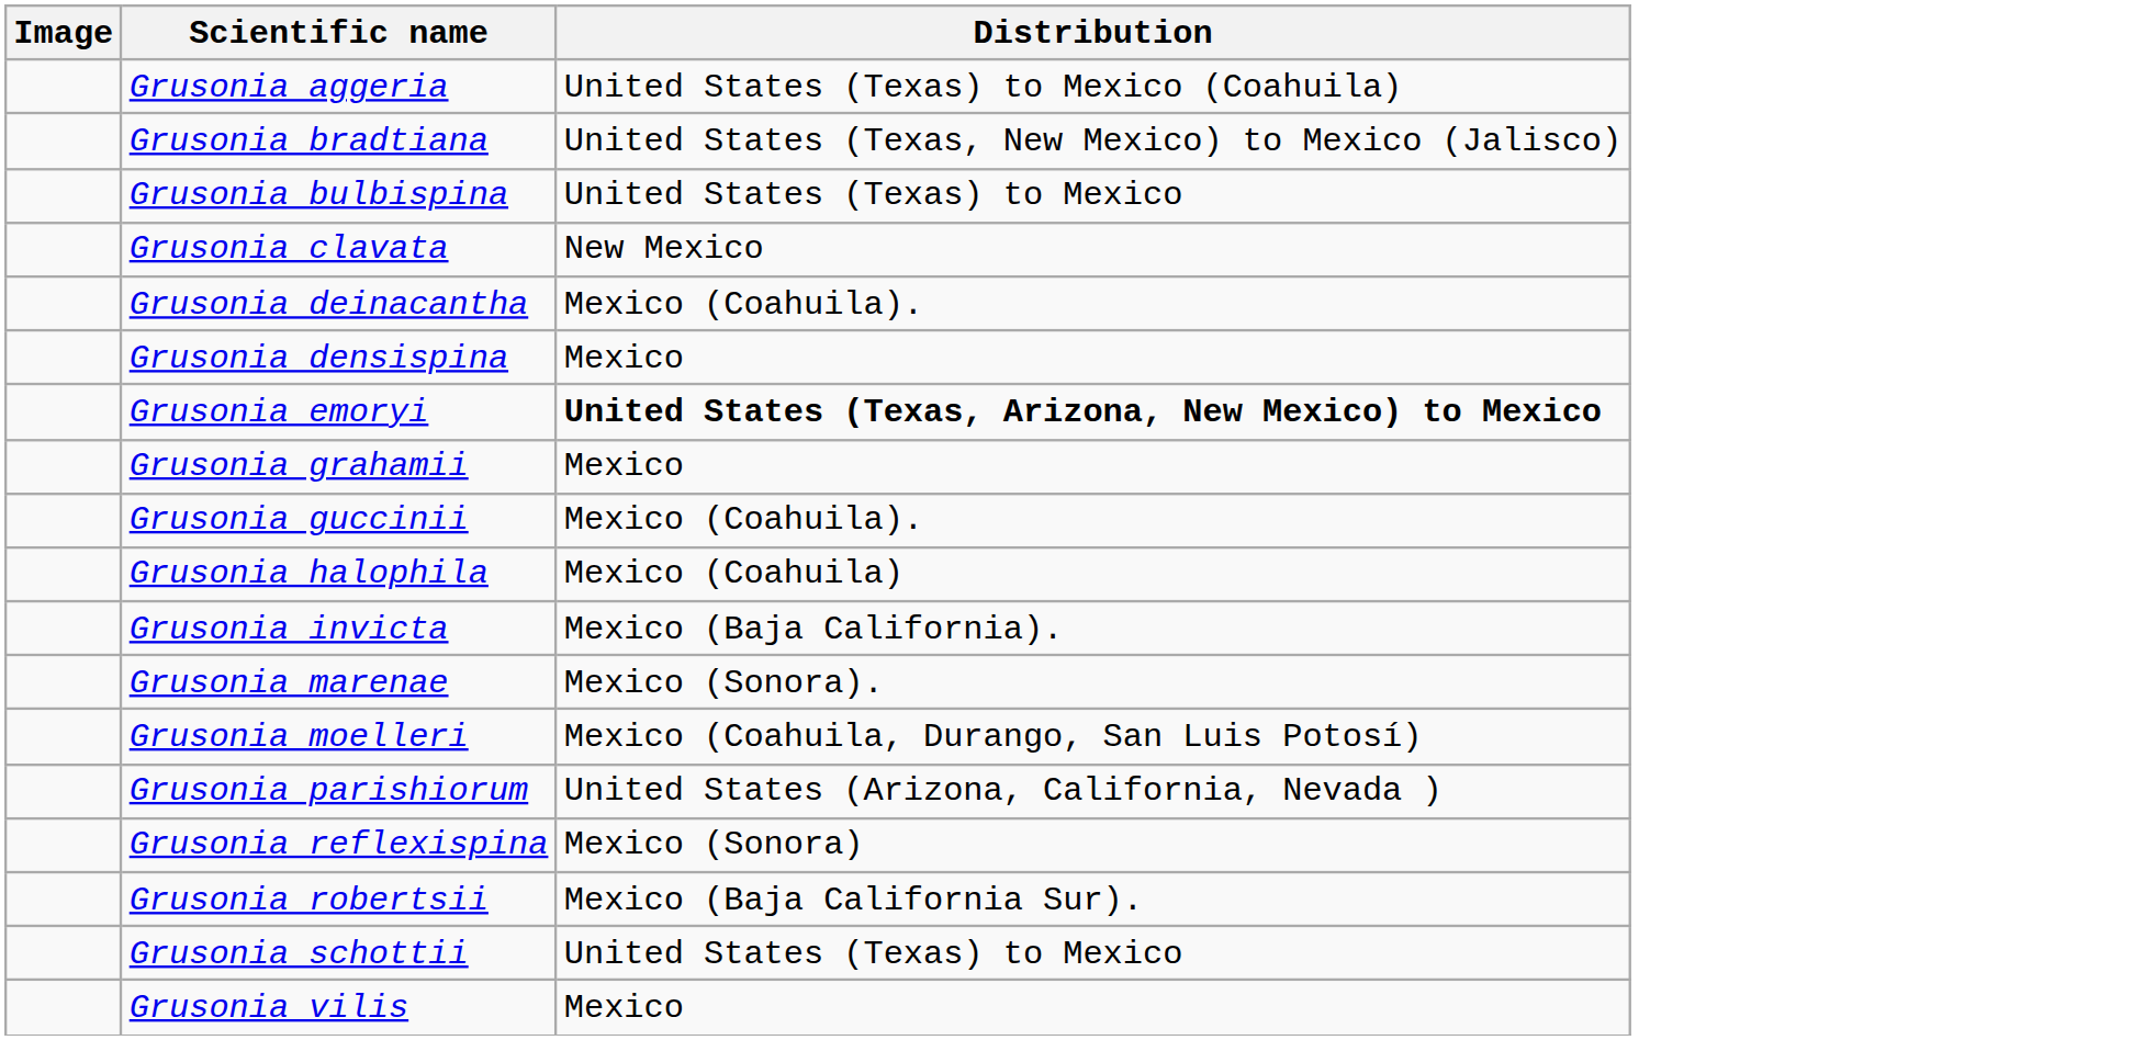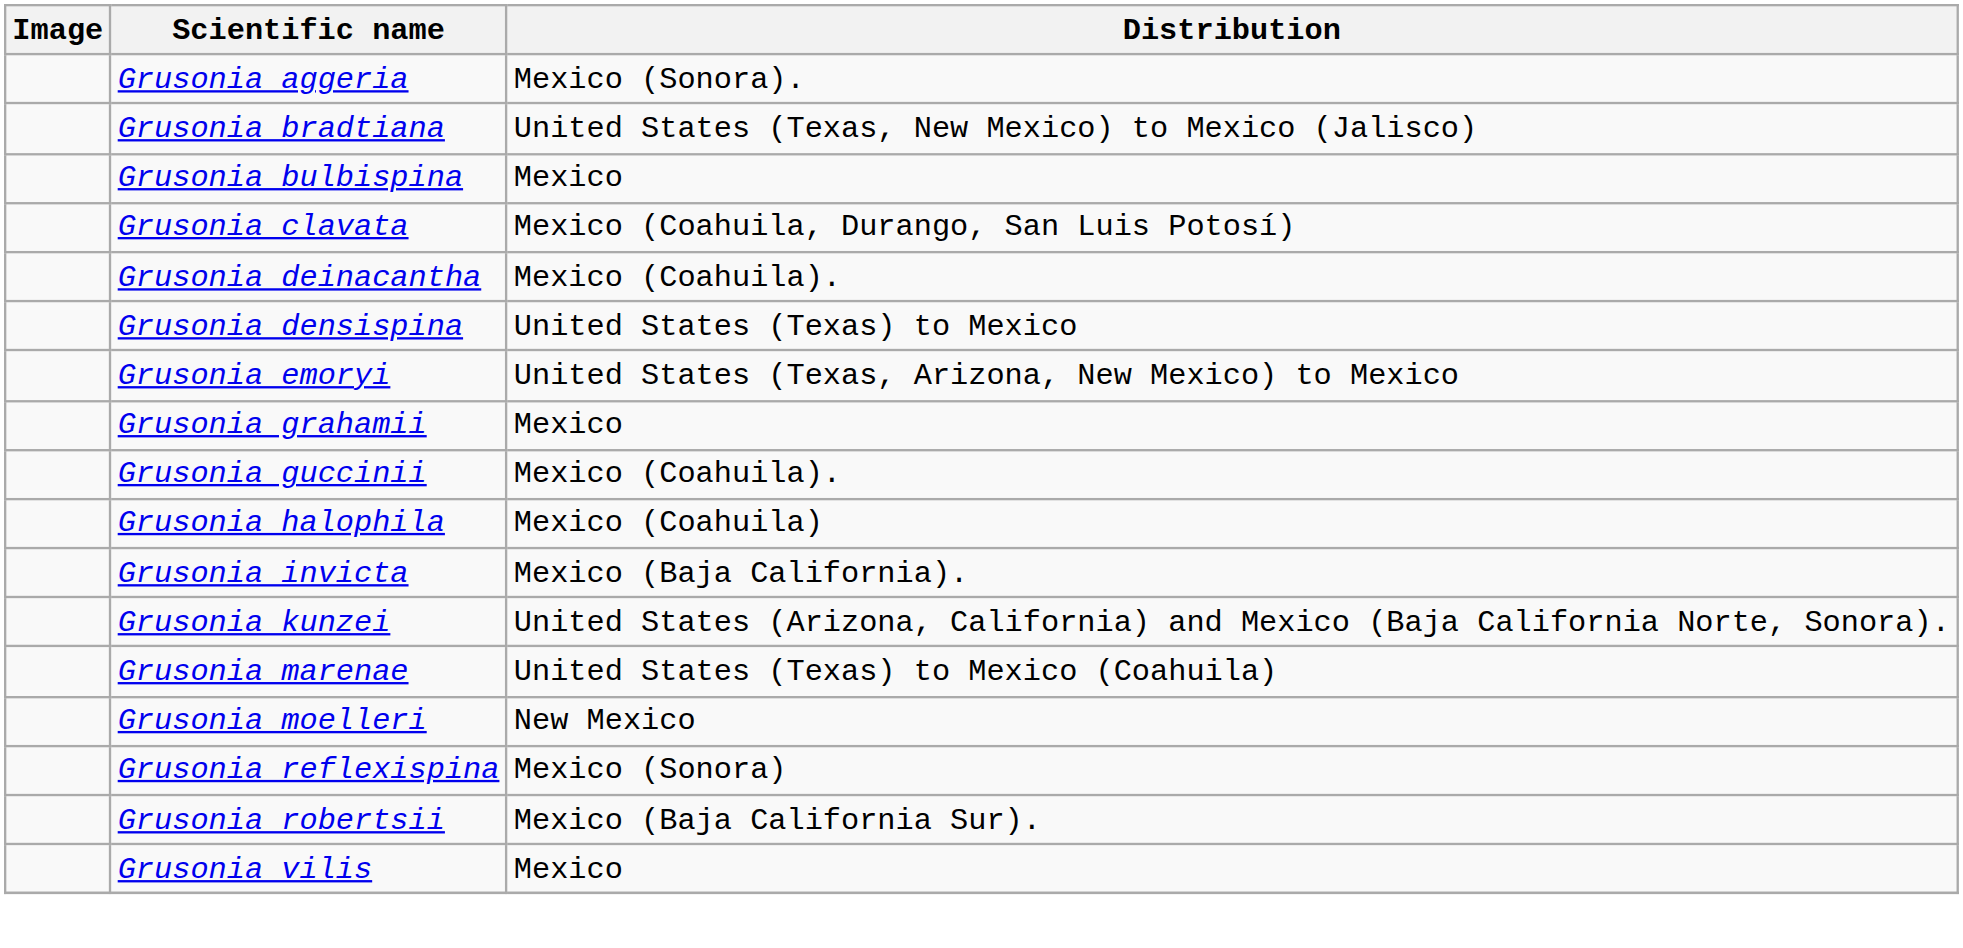Grusonia aggeria | Distribution: United States (Texas) to Mexico (Coahuila) -> Mexico (Sonora).
Grusonia bulbispina | Distribution: United States (Texas) to Mexico -> Mexico
Grusonia clavata | Distribution: New Mexico -> Mexico (Coahuila, Durango, San Luis Potosí)
Grusonia densispina | Distribution: Mexico -> United States (Texas) to Mexico
Grusonia emoryi | Distribution: bold -> normal
+ row: Grusonia kunzei | United States (Arizona, California) and Mexico (Baja California Norte, Sonora).
Grusonia marenae | Distribution: Mexico (Sonora). -> United States (Texas) to Mexico (Coahuila)
Grusonia moelleri | Distribution: Mexico (Coahuila, Durango, San Luis Potosí) -> New Mexico
- row: Grusonia parishiorum | United States (Arizona, California, Nevada )
- row: Grusonia schottii | United States (Texas) to Mexico
